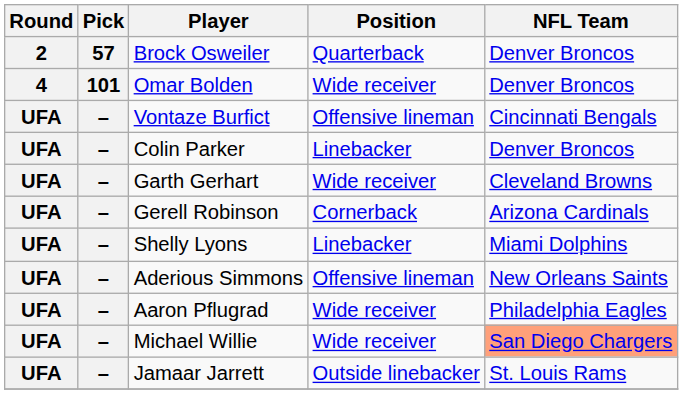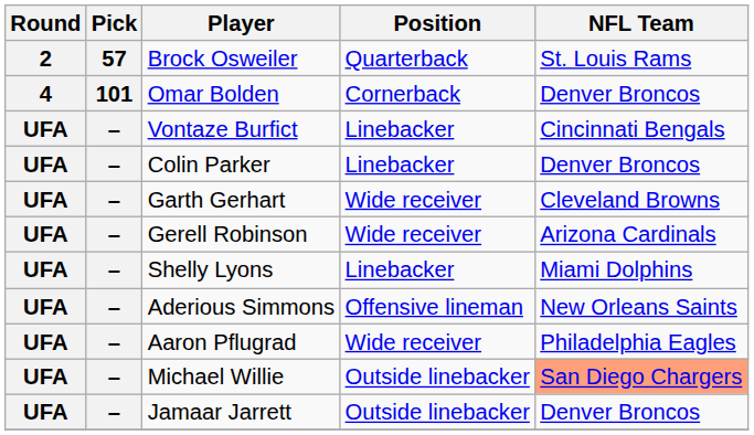Brock Osweiler | NFL Team: Denver Broncos -> St. Louis Rams
Omar Bolden | Position: Wide receiver -> Cornerback
Vontaze Burfict | Position: Offensive lineman -> Linebacker
Gerell Robinson | Position: Cornerback -> Wide receiver
Michael Willie | Position: Wide receiver -> Outside linebacker
Jamaar Jarrett | NFL Team: St. Louis Rams -> Denver Broncos
